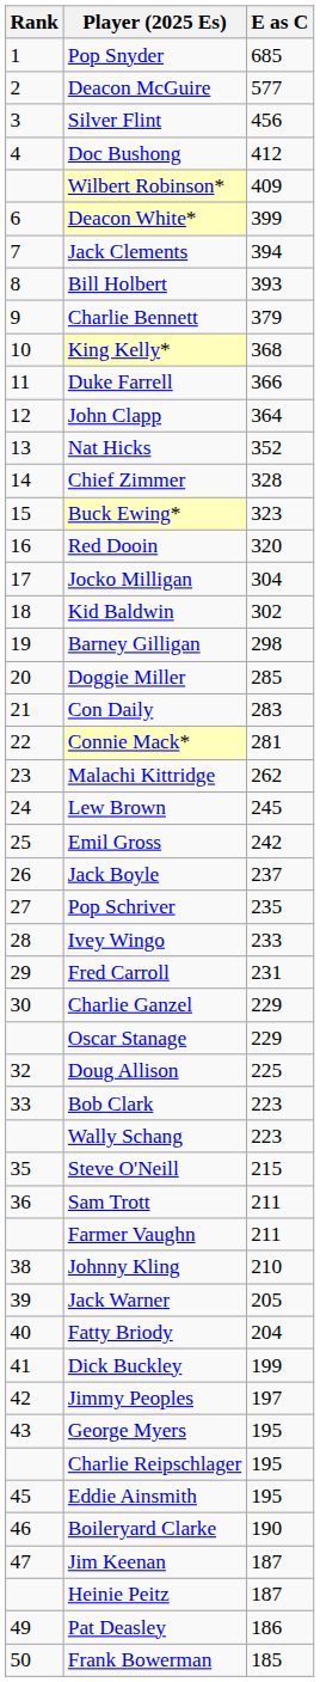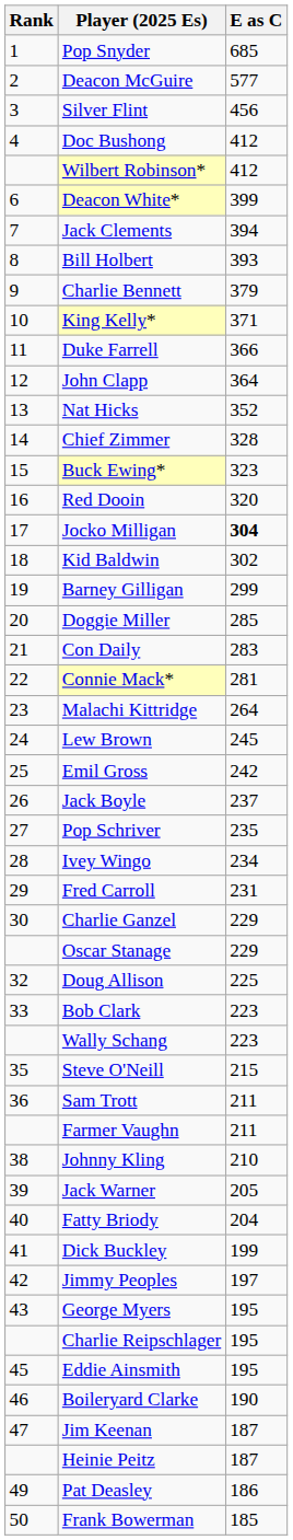Wilbert Robinson* | E as C: 409 -> 412
King Kelly* | E as C: 368 -> 371
Jocko Milligan | E as C: normal -> bold
Barney Gilligan | E as C: 298 -> 299
Malachi Kittridge | E as C: 262 -> 264
Ivey Wingo | E as C: 233 -> 234
